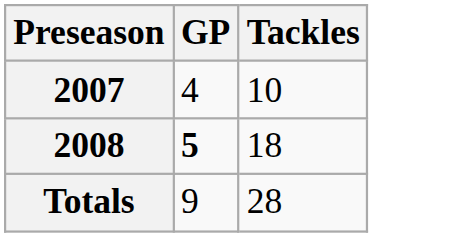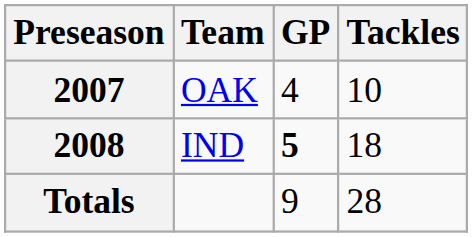+ column: Team | OAK | IND
